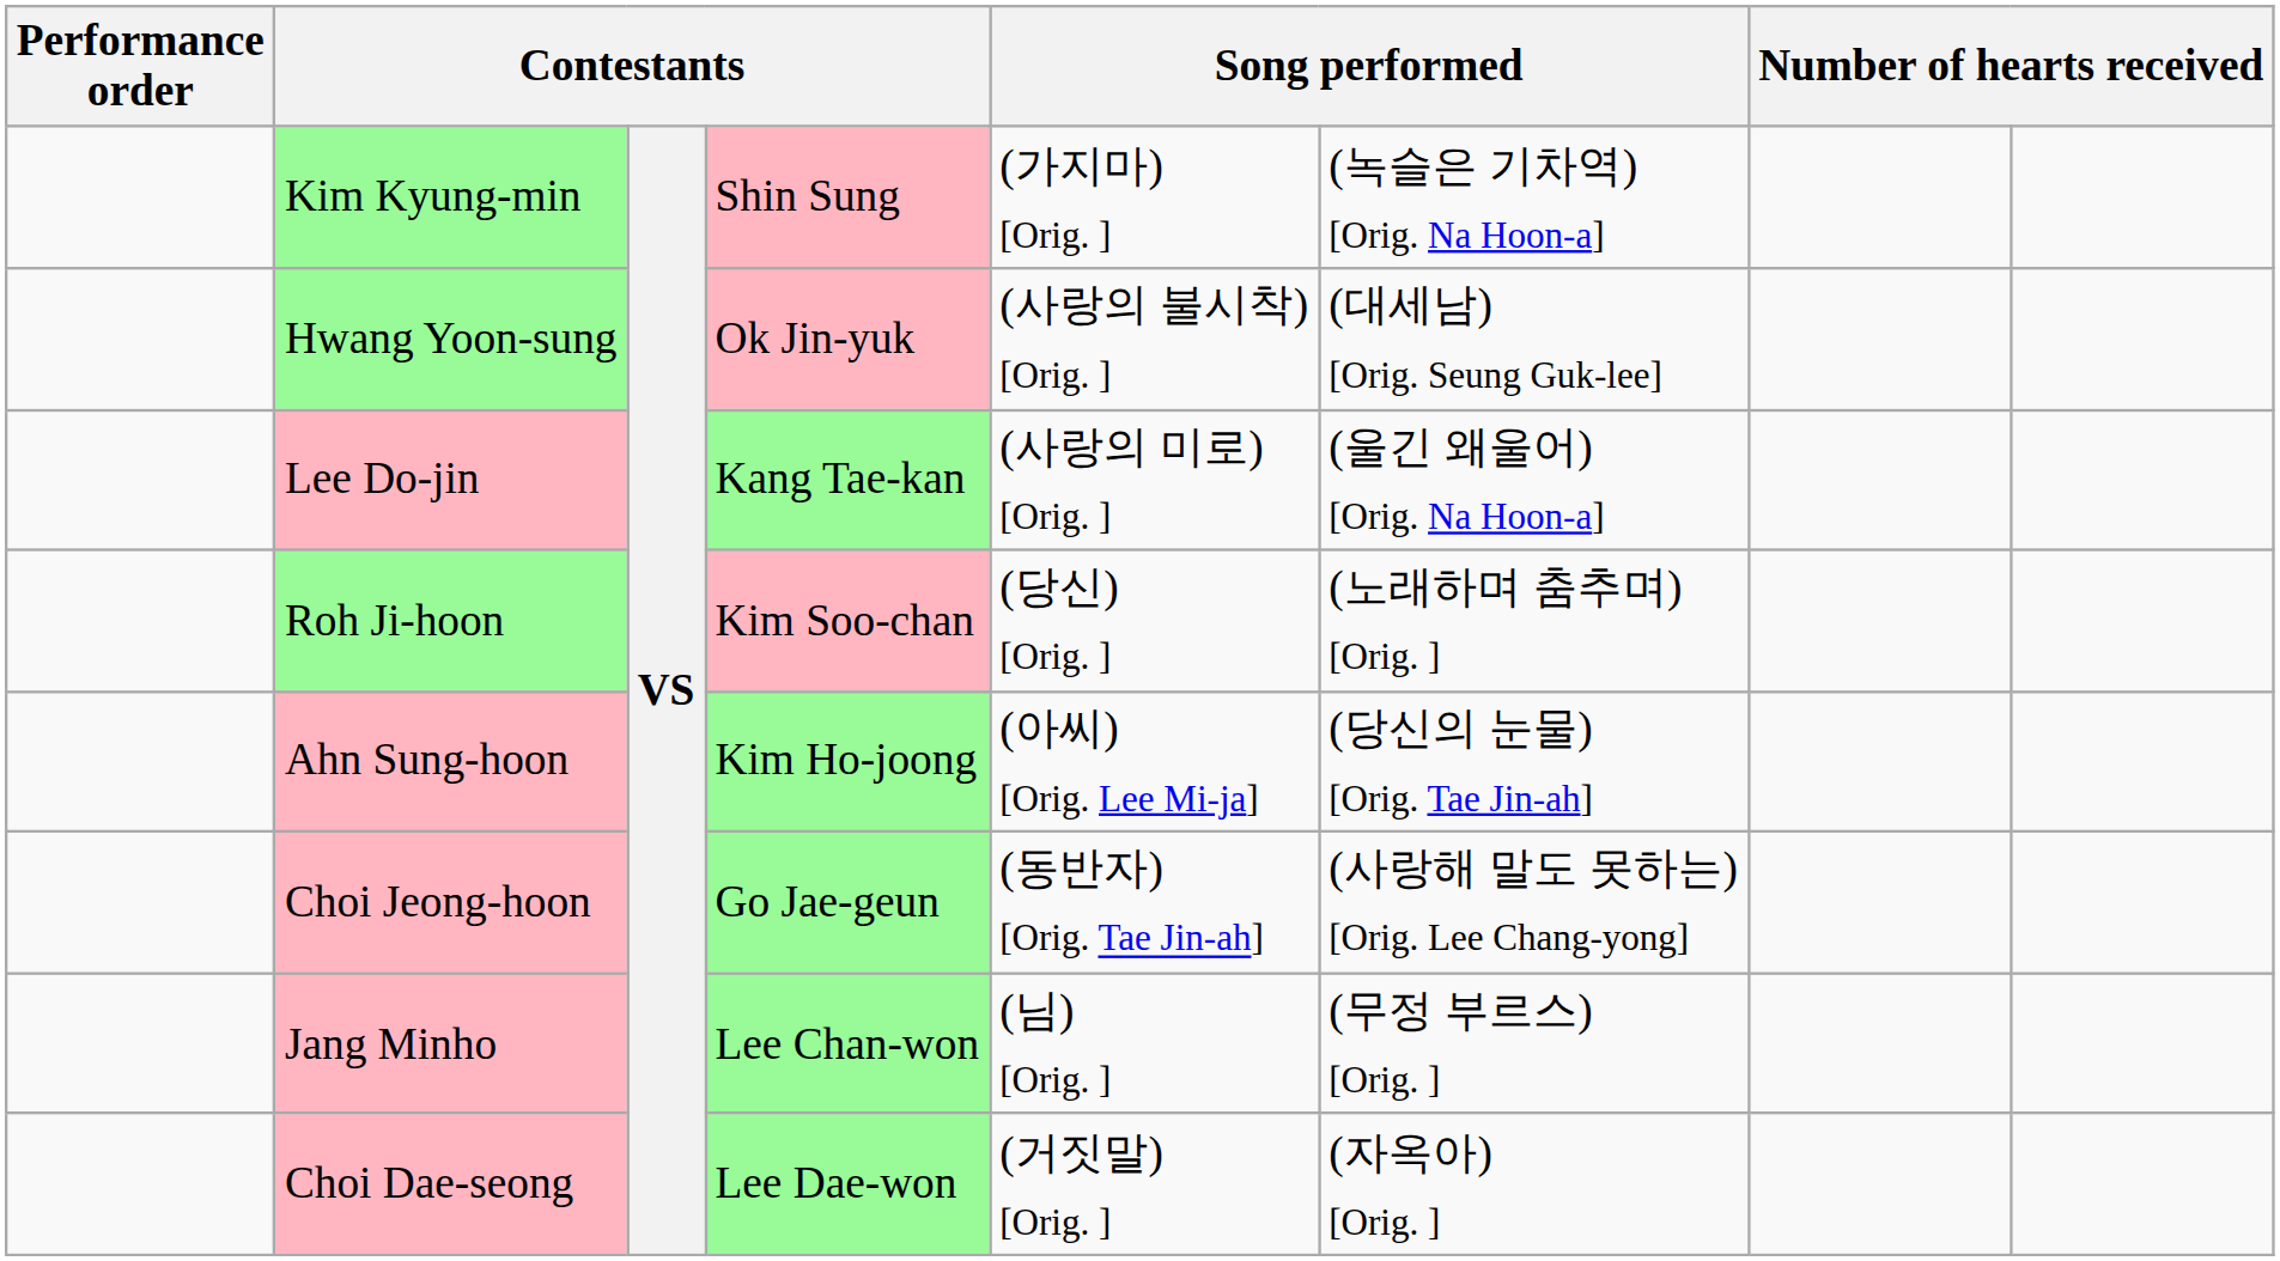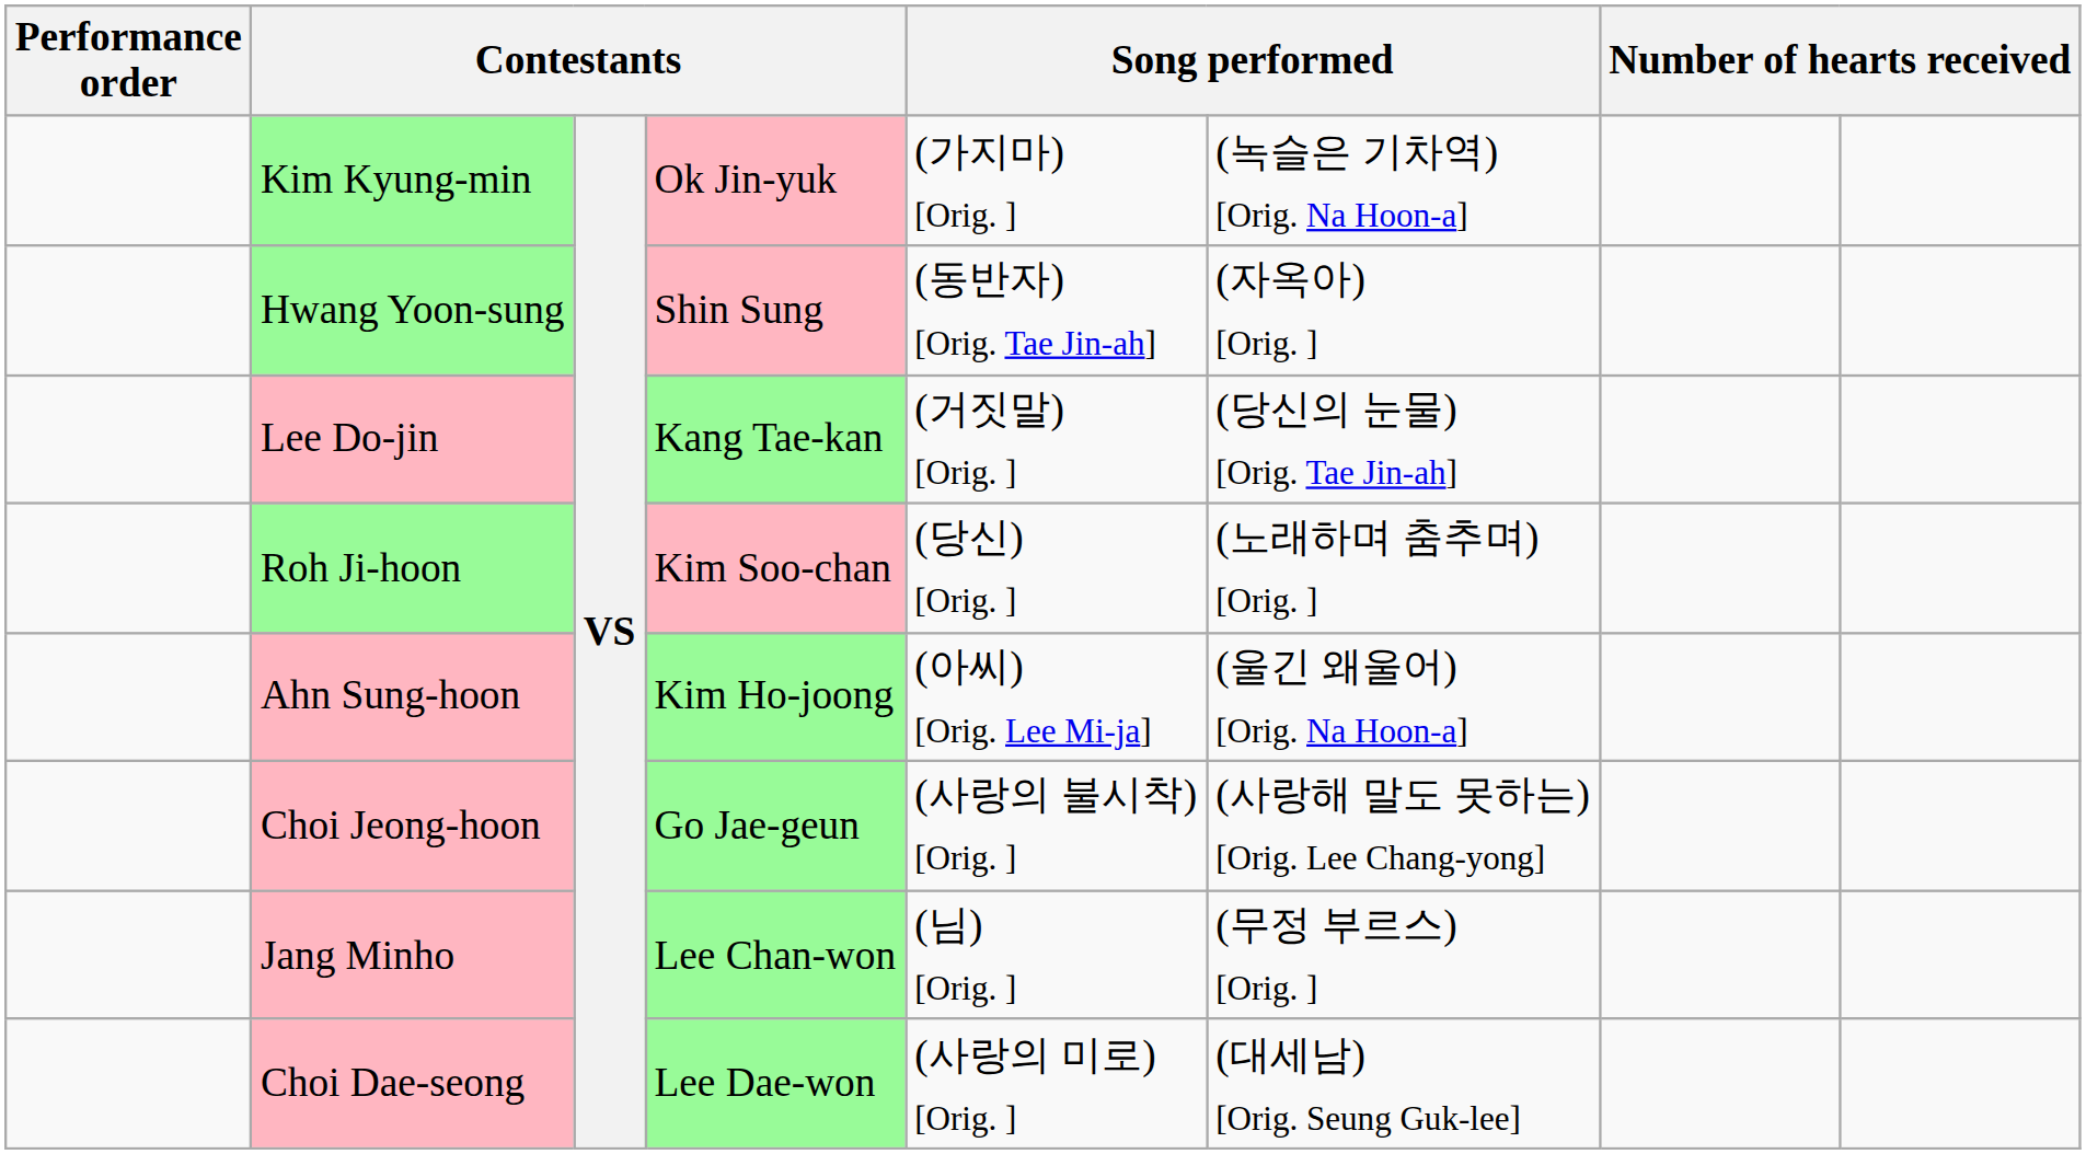Kim Kyung-min | column 4: Shin Sung -> Ok Jin-yuk
Hwang Yoon-sung | column 4: Ok Jin-yuk -> Shin Sung
Hwang Yoon-sung | column 5: (사랑의 불시착) [Orig. ] -> (동반자) [Orig. Tae Jin-ah]
Hwang Yoon-sung | column 6: (대세남) [Orig. Seung Guk-lee] -> (자옥아) [Orig. ]
Lee Do-jin | column 5: (사랑의 미로) [Orig. ] -> (거짓말) [Orig. ]
Lee Do-jin | column 6: (울긴 왜울어) [Orig. Na Hoon-a] -> (당신의 눈물) [Orig. Tae Jin-ah]
Ahn Sung-hoon | column 6: (당신의 눈물) [Orig. Tae Jin-ah] -> (울긴 왜울어) [Orig. Na Hoon-a]
Choi Jeong-hoon | column 5: (동반자) [Orig. Tae Jin-ah] -> (사랑의 불시착) [Orig. ]
Choi Dae-seong | column 5: (거짓말) [Orig. ] -> (사랑의 미로) [Orig. ]
Choi Dae-seong | column 6: (자옥아) [Orig. ] -> (대세남) [Orig. Seung Guk-lee]
